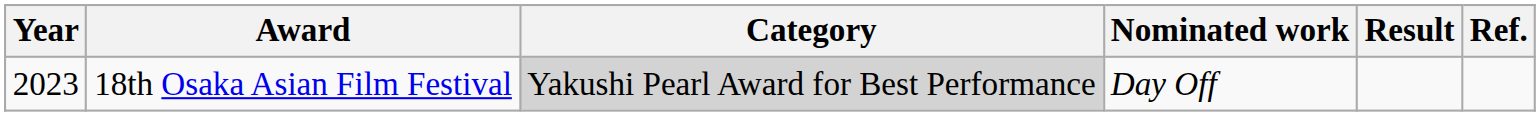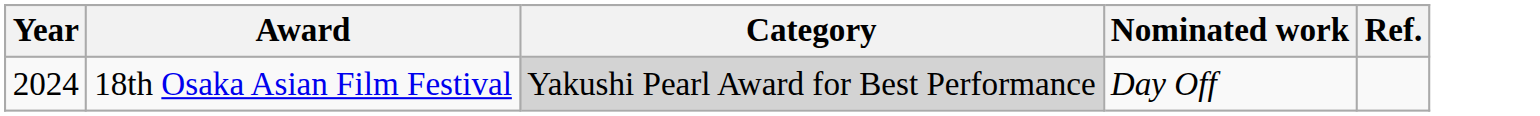- column: Result
18th Osaka Asian Film Festival | Year: 2023 -> 2024
